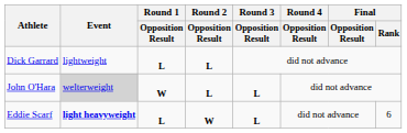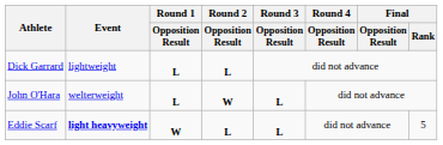John O'Hara | Event: lightgrey background -> no background
John O'Hara | Round 1 / Opposition Result: W -> L
John O'Hara | Round 2 / Opposition Result: L -> W
Eddie Scarf | Round 1 / Opposition Result: L -> W
Eddie Scarf | Round 2 / Opposition Result: W -> L
Eddie Scarf | Final / Rank: 6 -> 5
